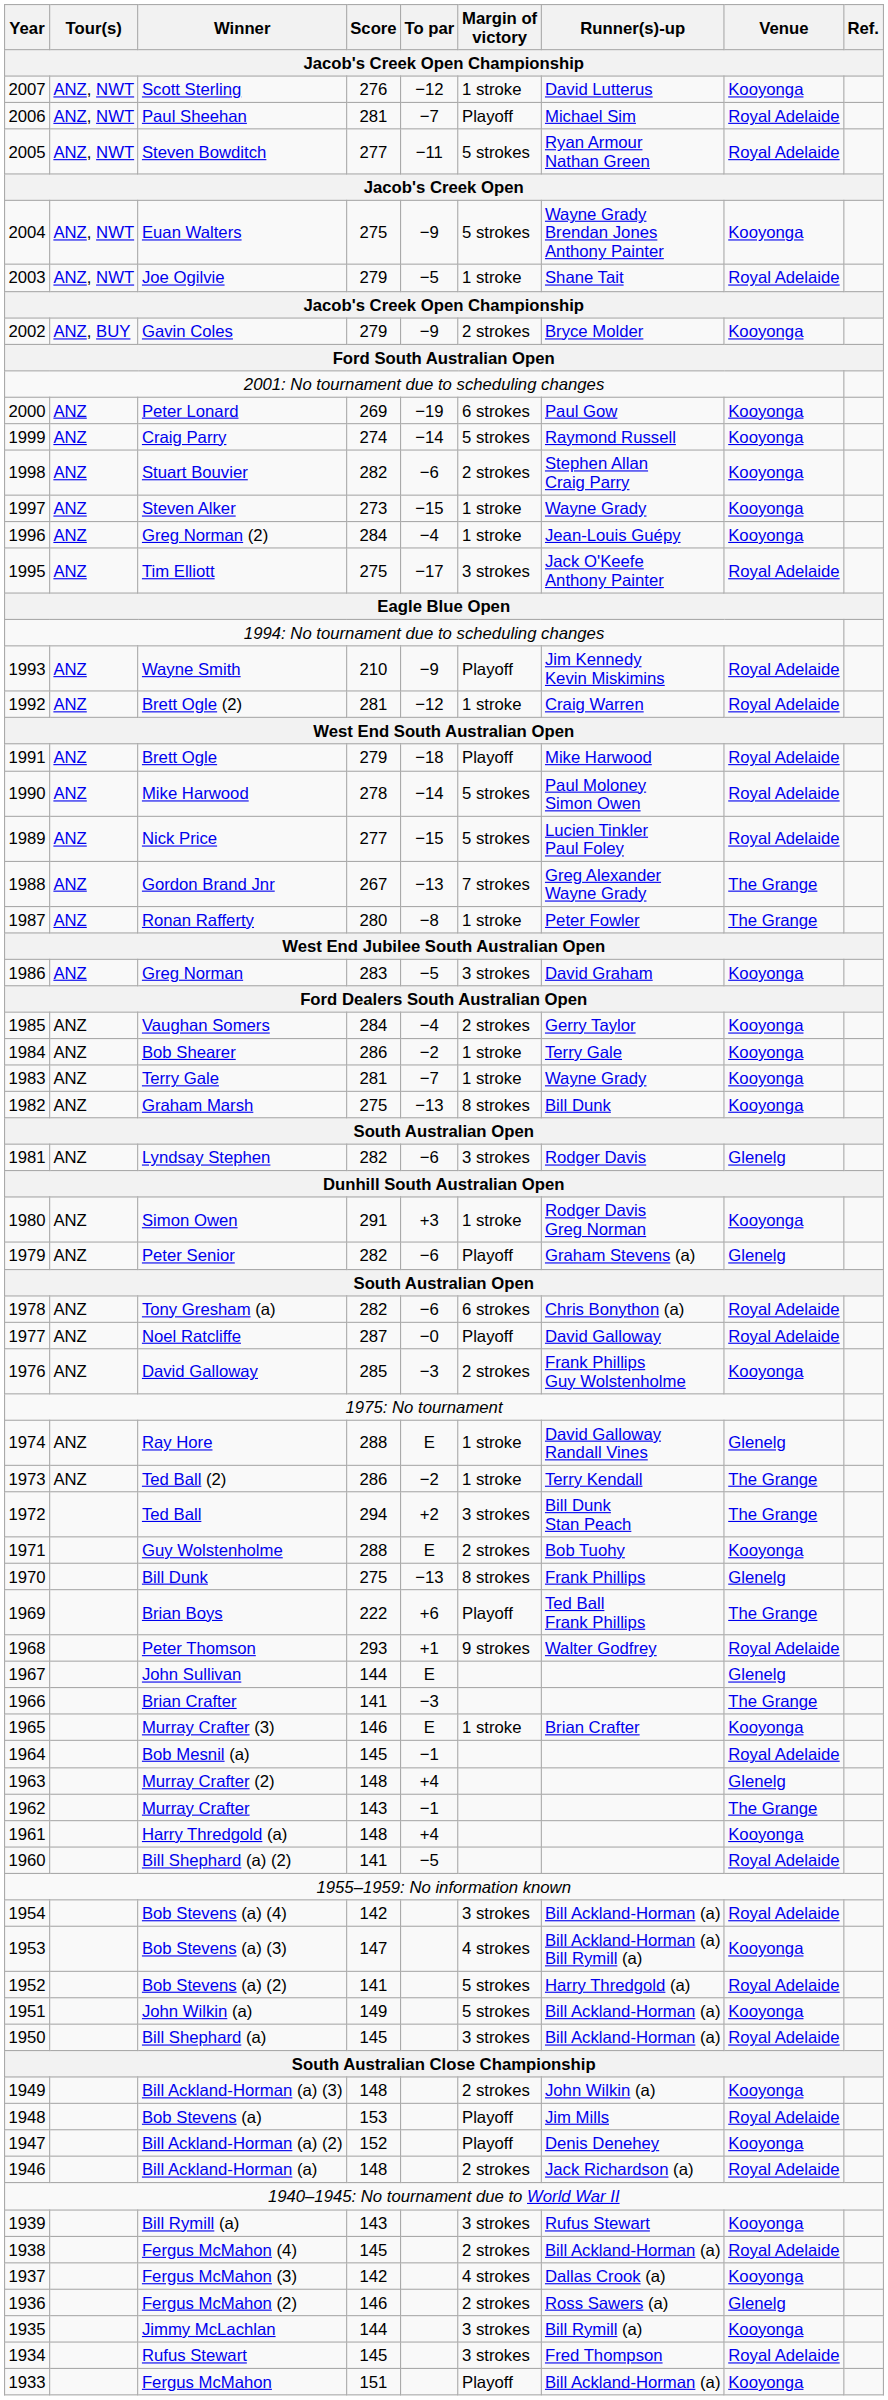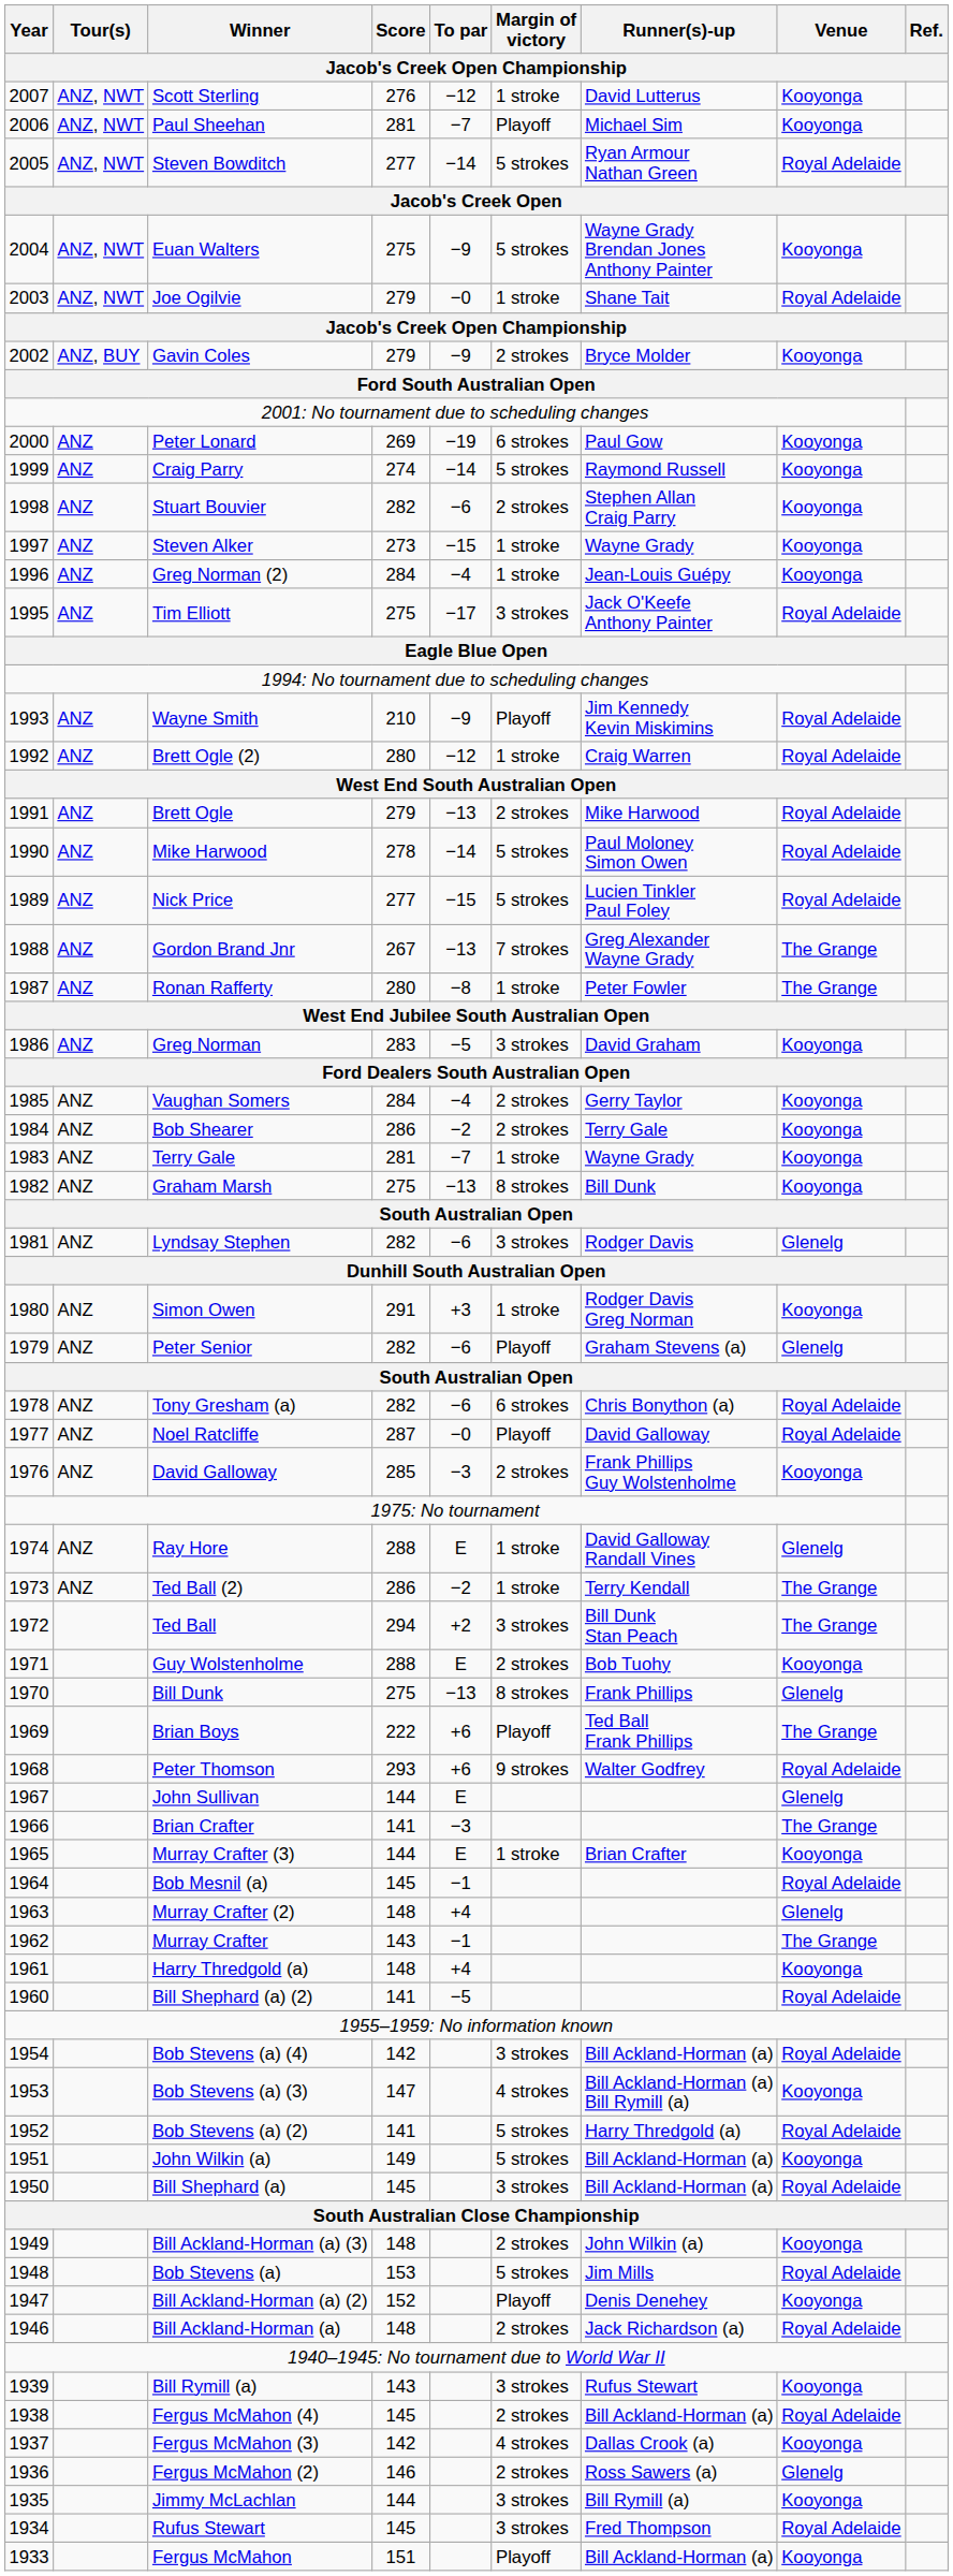Paul Sheehan | Venue: Royal Adelaide -> Kooyonga
Steven Bowditch | To par: −11 -> −14
Joe Ogilvie | To par: −5 -> −0
Brett Ogle (2) | Score: 281 -> 280
Brett Ogle | To par: −18 -> −13
Brett Ogle | Margin of victory: Playoff -> 2 strokes
Bob Shearer | Margin of victory: 1 stroke -> 2 strokes
Peter Thomson | To par: +1 -> +6
Murray Crafter (3) | Score: 146 -> 144
Bob Stevens (a) | Margin of victory: Playoff -> 5 strokes
